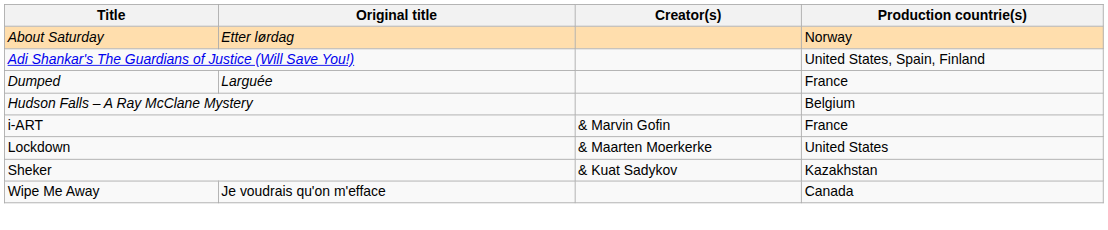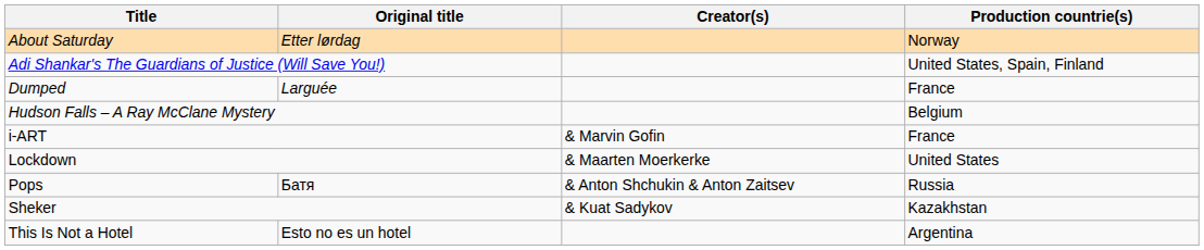+ row: Pops | Батя | & Anton Shchukin & Anton Zaitsev | Russia
+ row: This Is Not a Hotel | Esto no es un hotel | Argentina
- row: Wipe Me Away | Je voudrais qu'on m'efface | Canada
